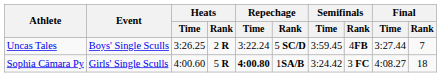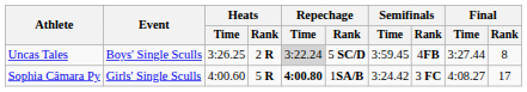Uncas Tales | Repechage / Time: no background -> lightgrey background
Uncas Tales | Final / Rank: 7 -> 8
Sophia Câmara Py | Final / Rank: 18 -> 17
